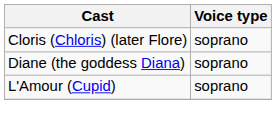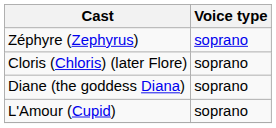+ row: Zéphyre (Zephyrus) | soprano
